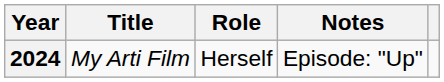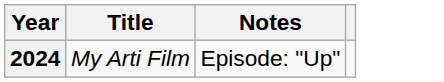- column: Role | Herself
